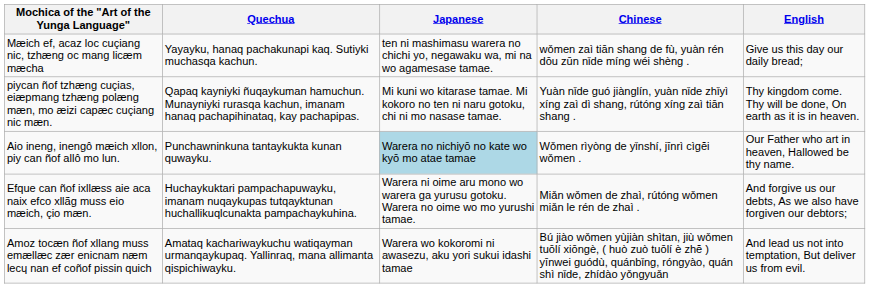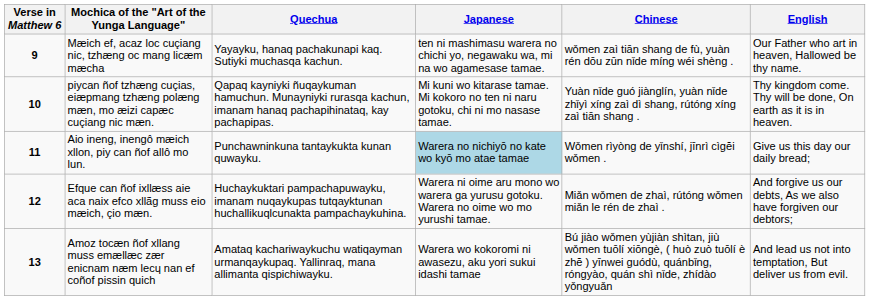+ column: Verse in Matthew 6 | 9 | 10 | 11 | 12 | 13
Mæich ef, acaz loc cuçiang nic, tzhæng oc mang licæm mæcha | English: Give us this day our daily bread; -> Our Father who art in heaven, Hallowed be thy name.
Aio ineng, inengô mæich xllon, piy can ñof allô mo lun. | English: Our Father who art in heaven, Hallowed be thy name. -> Give us this day our daily bread;
